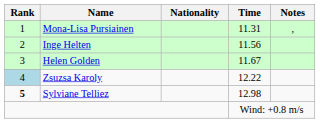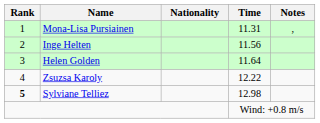Helen Golden | Time: 11.67 -> 11.64
Zsuzsa Karoly | Rank: lightblue background -> no background
